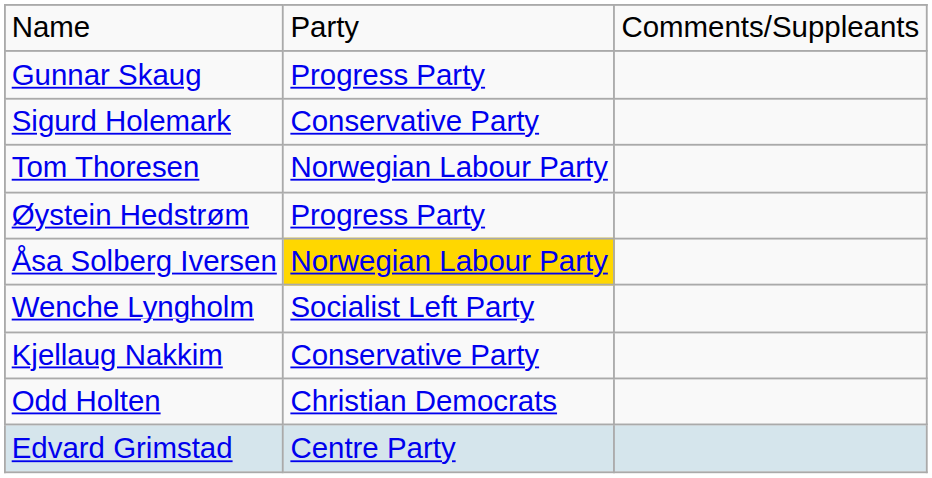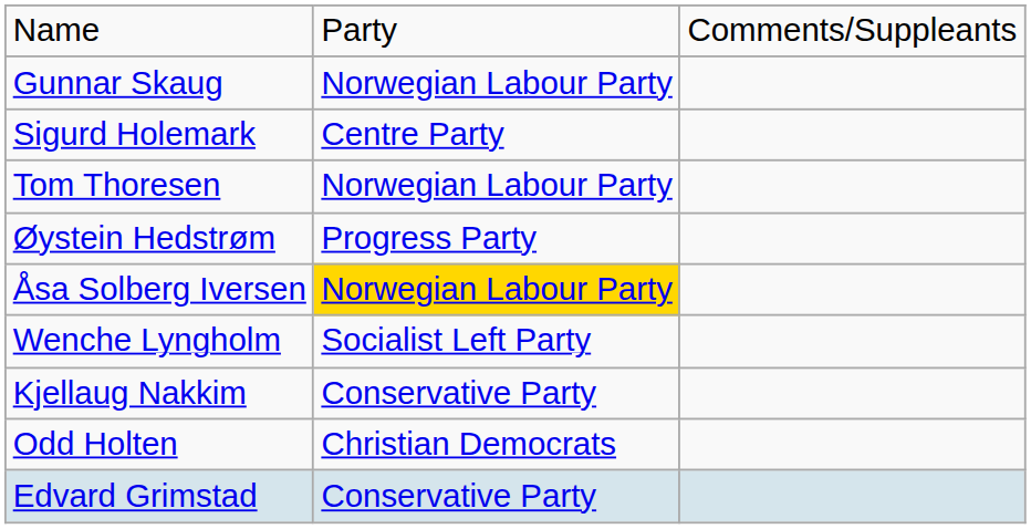Gunnar Skaug | column 2: Progress Party -> Norwegian Labour Party
Sigurd Holemark | column 2: Conservative Party -> Centre Party
Edvard Grimstad | column 2: Centre Party -> Conservative Party
